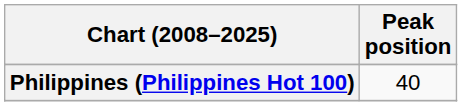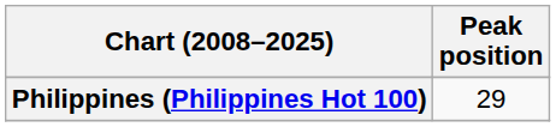Philippines (Philippines Hot 100) | Peak position: 40 -> 29
